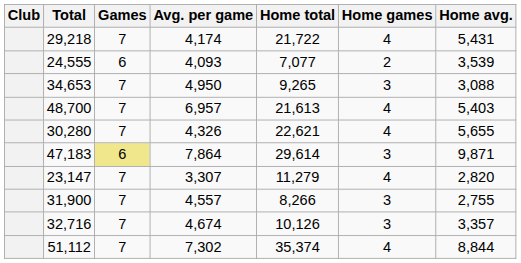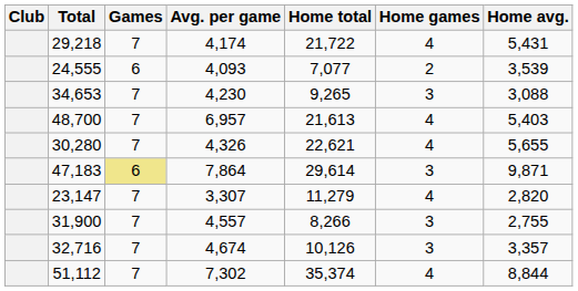34,653 | Avg. per game: 4,950 -> 4,230
